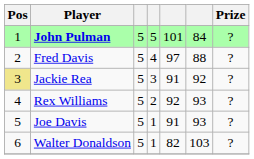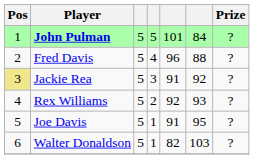Fred Davis | column 5: 97 -> 96
Joe Davis | column 6: 93 -> 95
